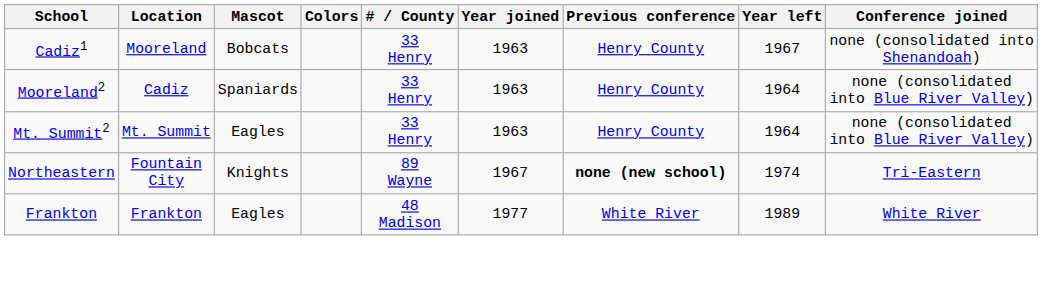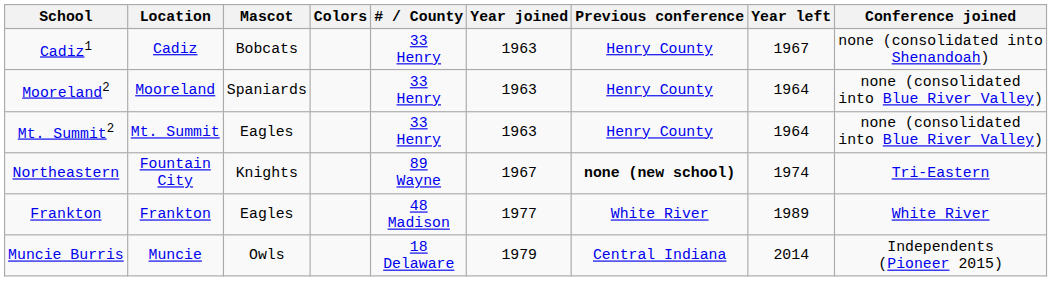Cadiz1 | Location: Mooreland -> Cadiz
Mooreland2 | Location: Cadiz -> Mooreland
+ row: Muncie Burris | Muncie | Owls | 18 Delaware | 1979 | Central Indiana | 2014 | Independents (Pioneer 2015)
